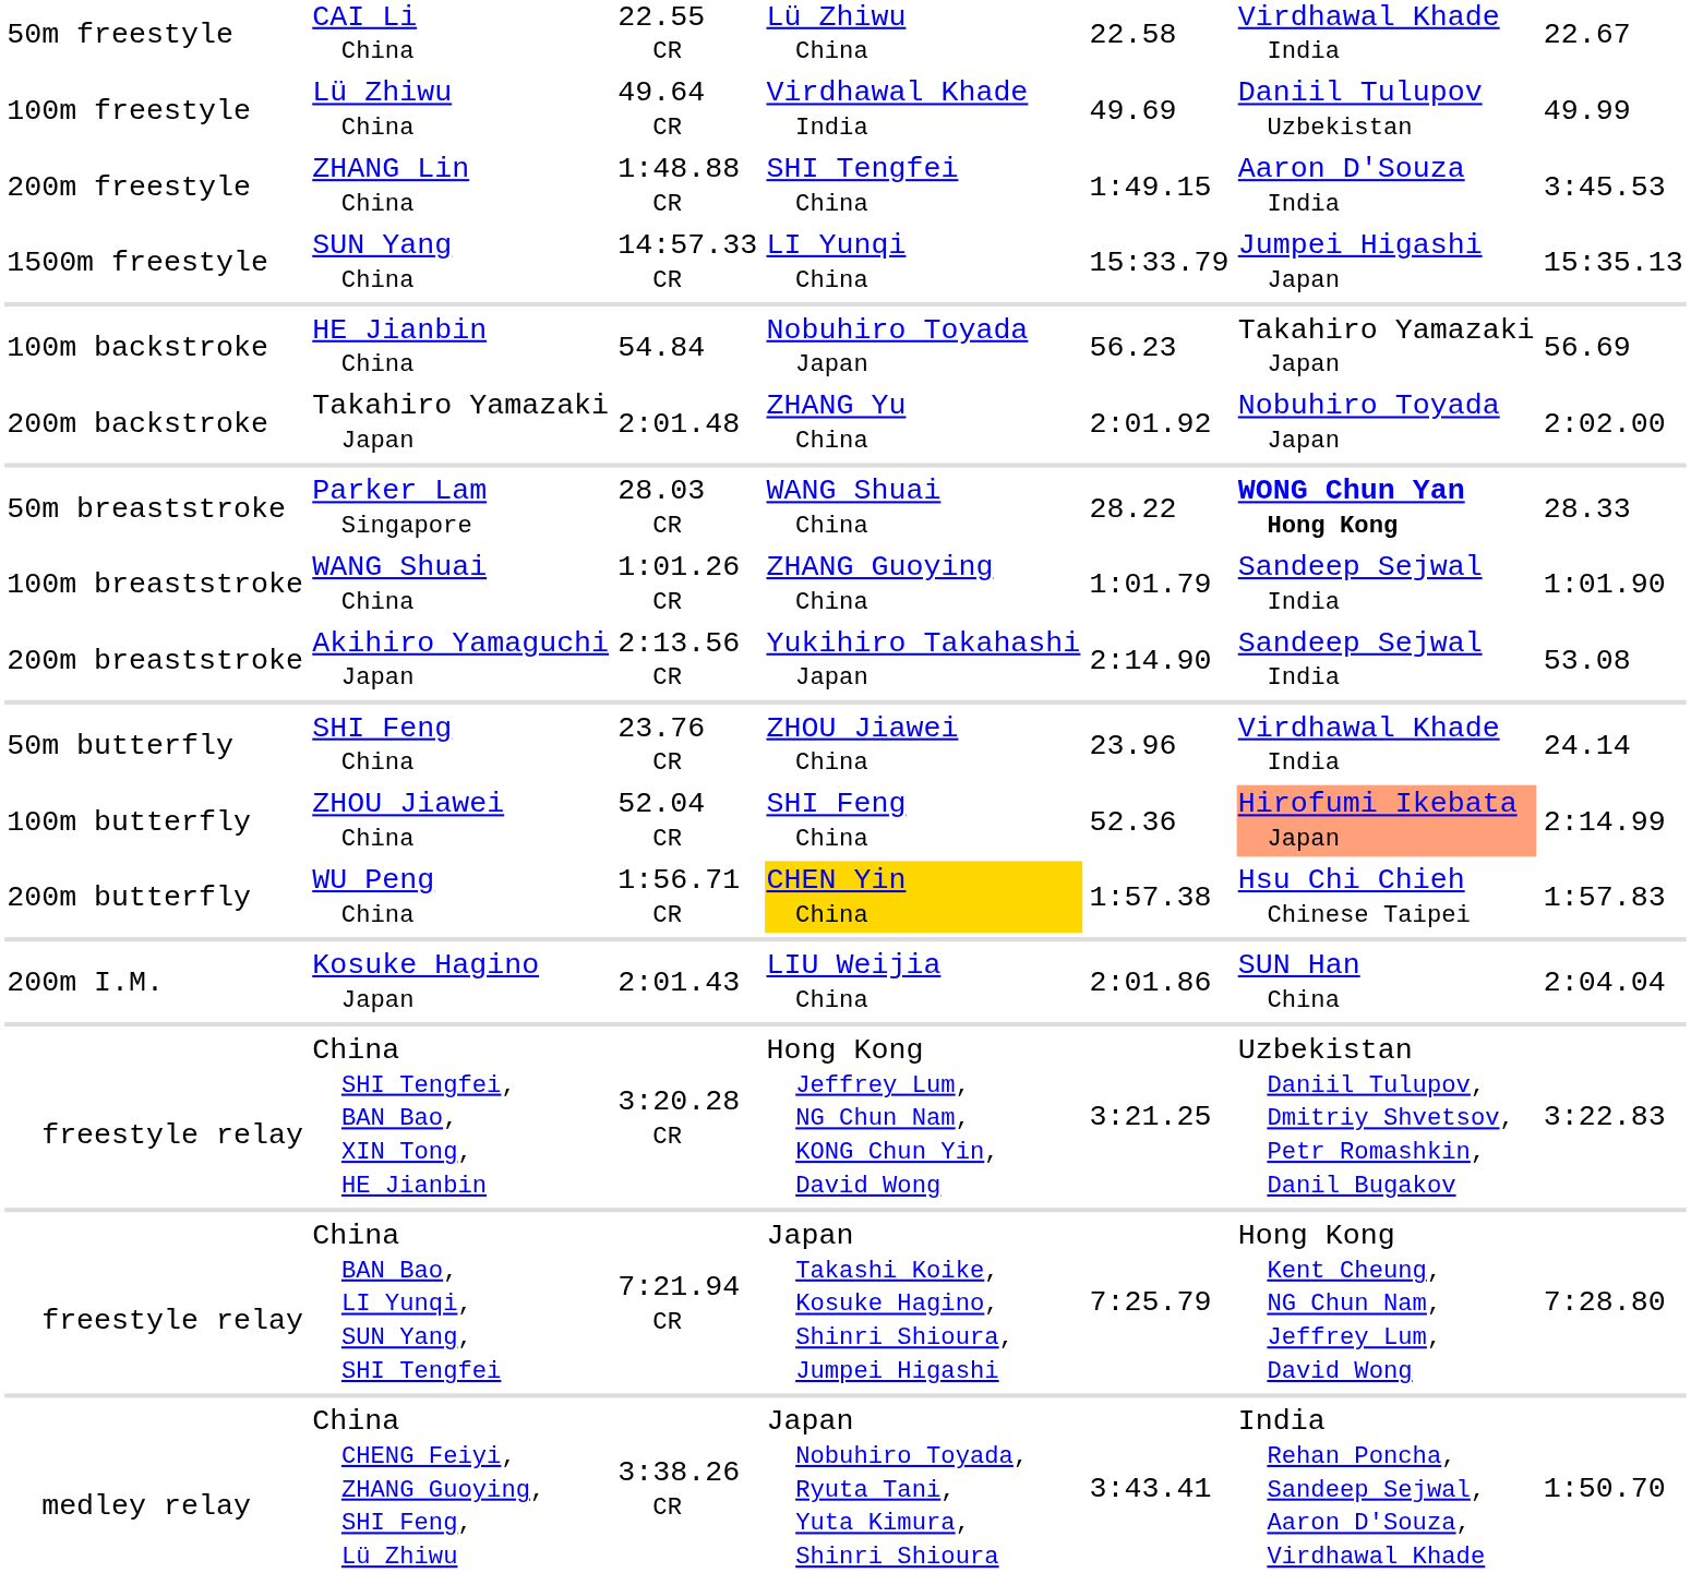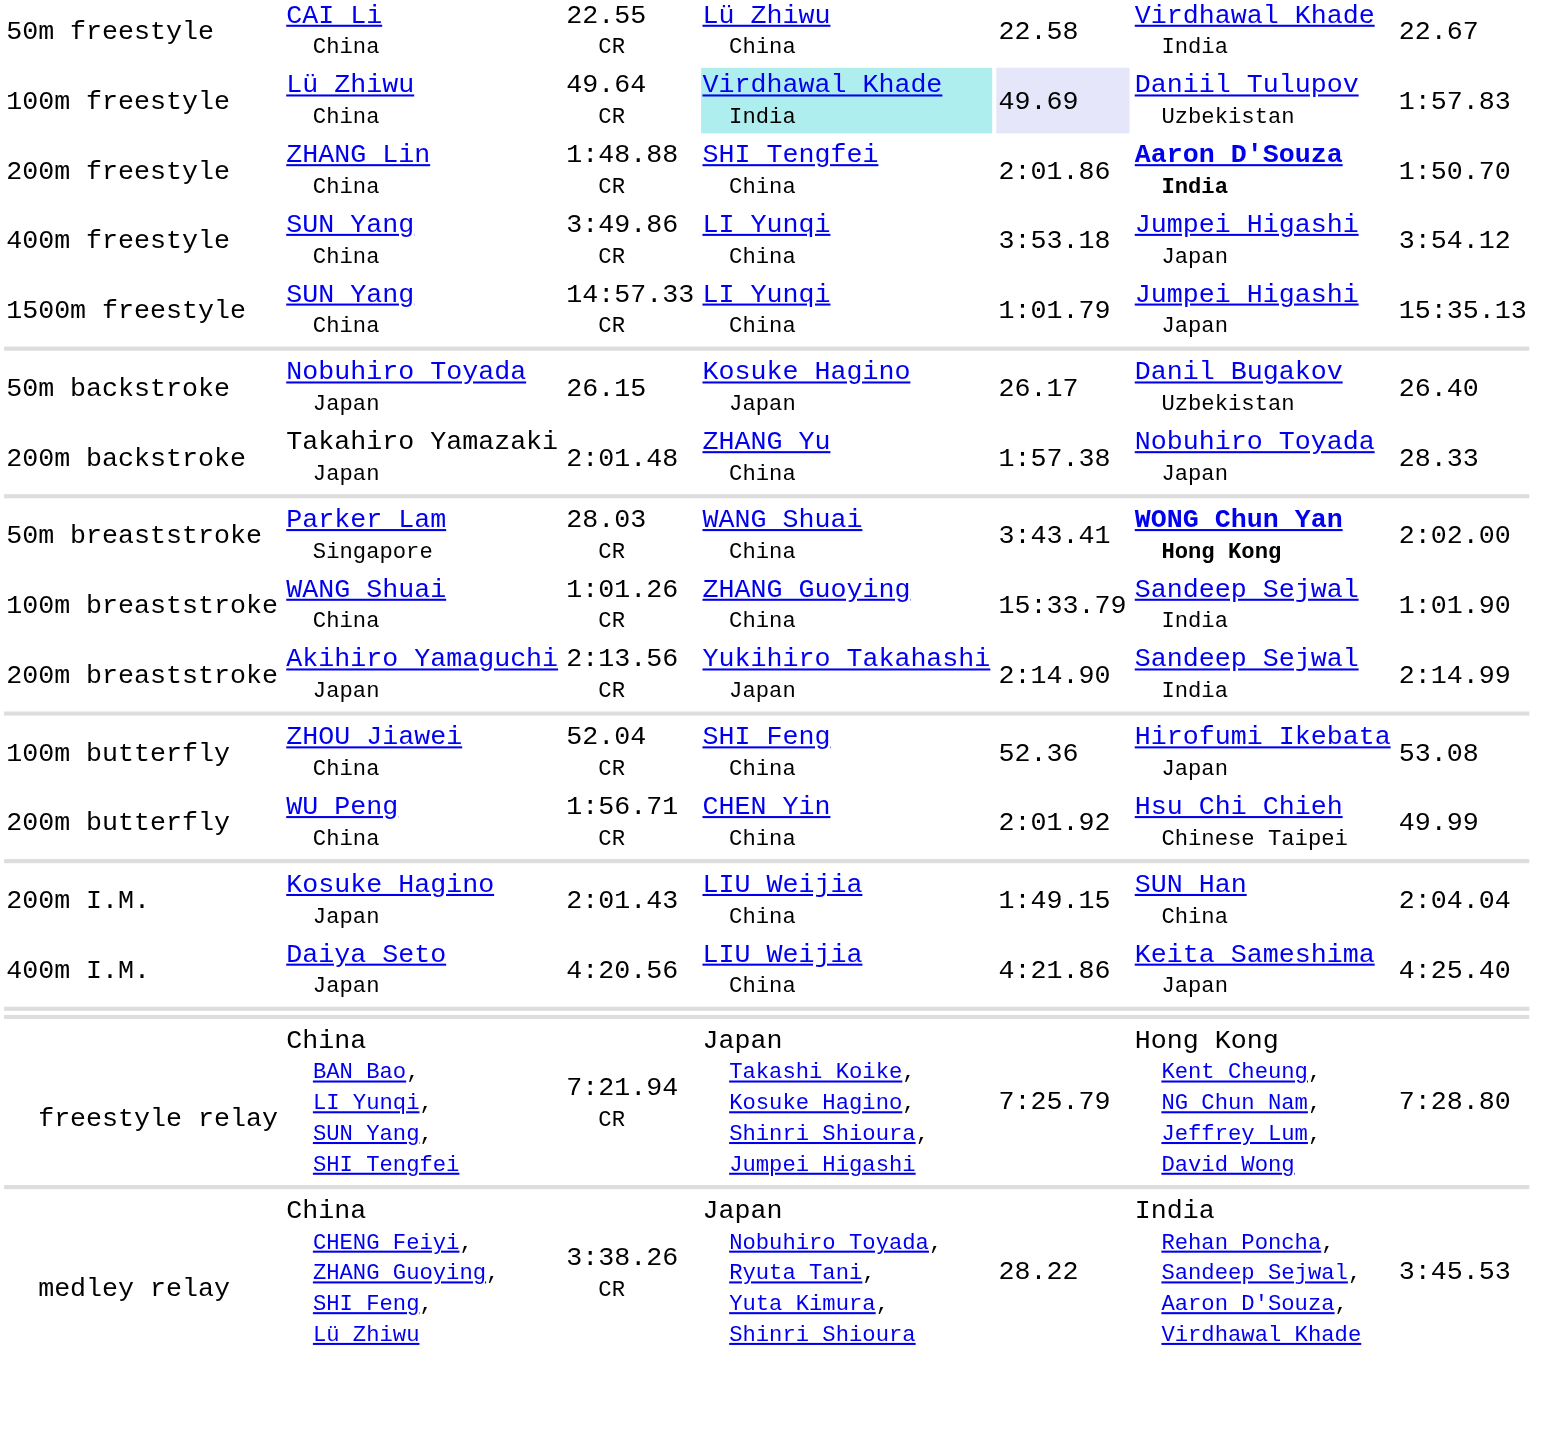49.64 CR | column 4: no background -> paleturquoise background
49.64 CR | column 5: no background -> lavender background
49.64 CR | column 7: 49.99 -> 1:57.83
1:48.88 CR | column 5: 1:49.15 -> 2:01.86
1:48.88 CR | column 6: normal -> bold
1:48.88 CR | column 7: 3:45.53 -> 1:50.70
+ row: 400m freestyle | SUN Yang China | 3:49.86 CR | LI Yunqi China | 3:53.18 | Jumpei Higashi Japan | 3:54.12
14:57.33 CR | column 5: 15:33.79 -> 1:01.79
+ row: 50m backstroke | Nobuhiro Toyada Japan | 26.15 | Kosuke Hagino Japan | 26.17 | Danil Bugakov Uzbekistan | 26.40
- row: 100m backstroke | HE Jianbin China | 54.84 | Nobuhiro Toyada Japan | 56.23 | Takahiro Yamazaki Japan | 56.69
2:01.48 | column 5: 2:01.92 -> 1:57.38
2:01.48 | column 7: 2:02.00 -> 28.33
28.03 CR | column 5: 28.22 -> 3:43.41
28.03 CR | column 7: 28.33 -> 2:02.00
1:01.26 CR | column 5: 1:01.79 -> 15:33.79
2:13.56 CR | column 7: 53.08 -> 2:14.99
- row: 50m butterfly | SHI Feng China | 23.76 CR | ZHOU Jiawei China | 23.96 | Virdhawal Khade India | 24.14
52.04 CR | column 6: lightsalmon background -> no background
52.04 CR | column 7: 2:14.99 -> 53.08
1:56.71 CR | column 4: gold background -> no background
1:56.71 CR | column 5: 1:57.38 -> 2:01.92
1:56.71 CR | column 7: 1:57.83 -> 49.99
2:01.43 | column 5: 2:01.86 -> 1:49.15
+ row: 400m I.M. | Daiya Seto Japan | 4:20.56 | LIU Weijia China | 4:21.86 | Keita Sameshima Japan | 4:25.40
- row: freestyle relay | China SHI Tengfei, BAN Bao, XIN Tong, HE Jianbin | 3:20.28 CR | Hong Kong Jeffrey Lum, NG Chun Nam, KONG Chun Yin, David Wong | 3:21.25 | Uzbekistan Daniil Tulupov, Dmitriy Shvetsov, Petr Romashkin, Danil Bugakov | 3:22.83
3:38.26 CR | column 5: 3:43.41 -> 28.22
3:38.26 CR | column 7: 1:50.70 -> 3:45.53
